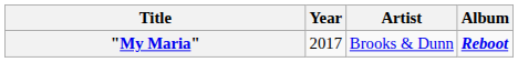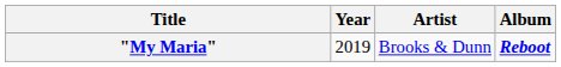"My Maria" | Year: 2017 -> 2019
